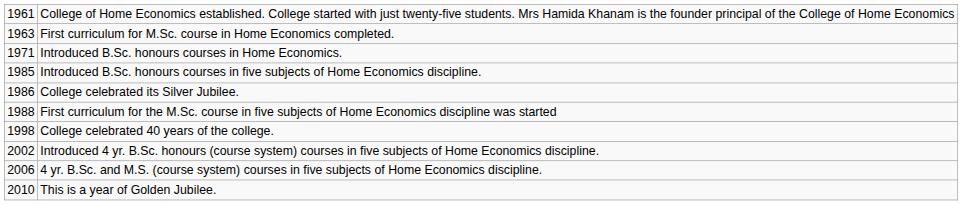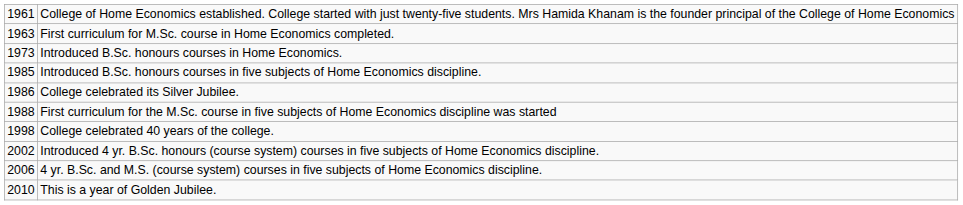Introduced B.Sc. honours courses in Home Economics. | column 1: 1971 -> 1973
